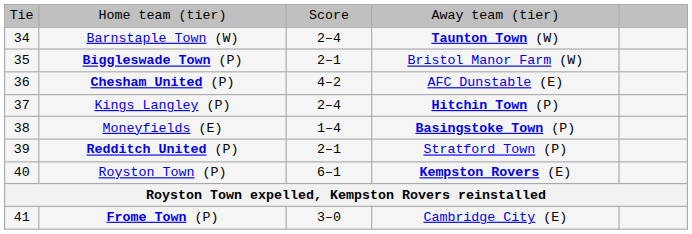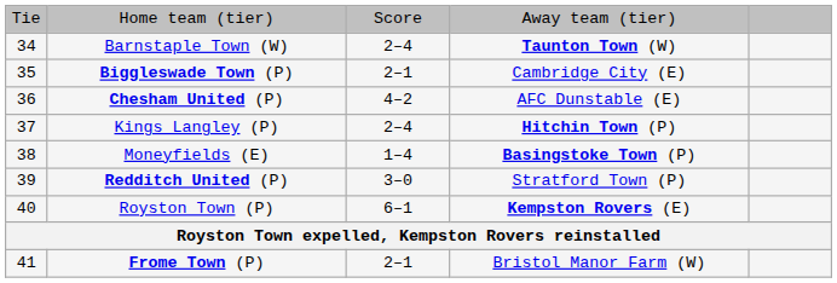Biggleswade Town (P) | column 4: Bristol Manor Farm (W) -> Cambridge City (E)
Redditch United (P) | column 3: 2–1 -> 3–0
Frome Town (P) | column 3: 3–0 -> 2–1
Frome Town (P) | column 4: Cambridge City (E) -> Bristol Manor Farm (W)
